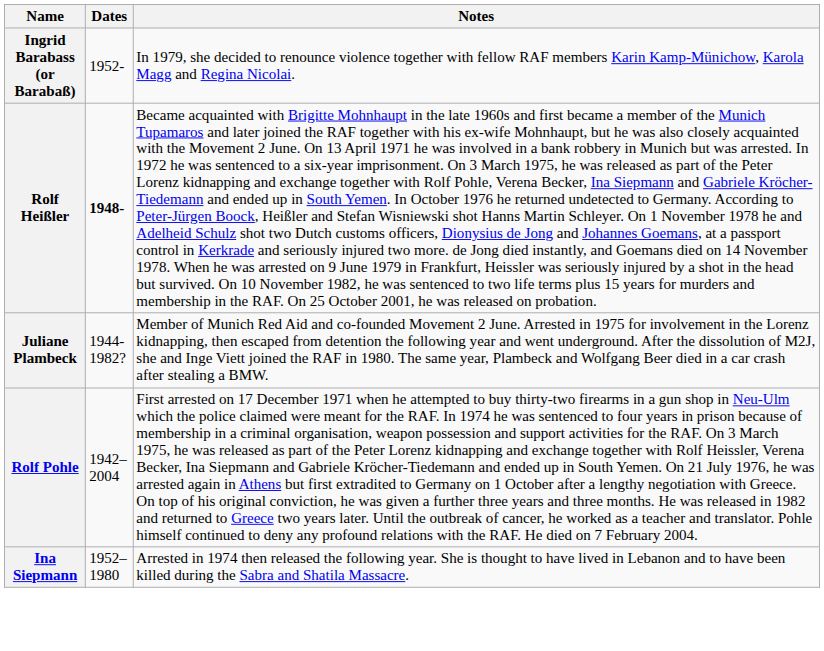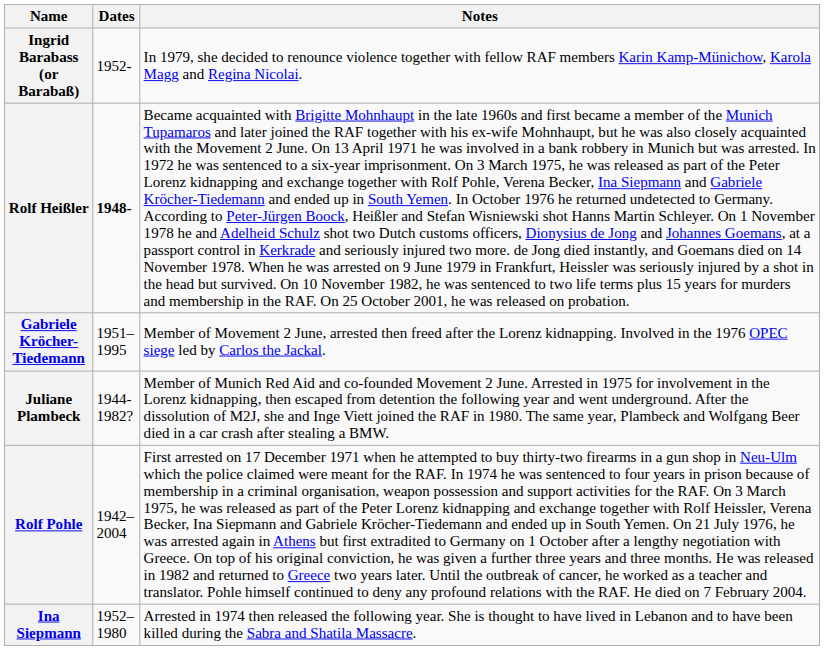+ row: Gabriele Kröcher-Tiedemann | 1951–1995 | Member of Movement 2 June, arrested then freed after the Lorenz kidnapping. Involved in the 1976 OPEC siege led by Carlos the Jackal.
